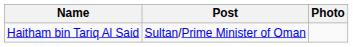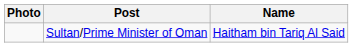columns swapped: Photo <-> Name
